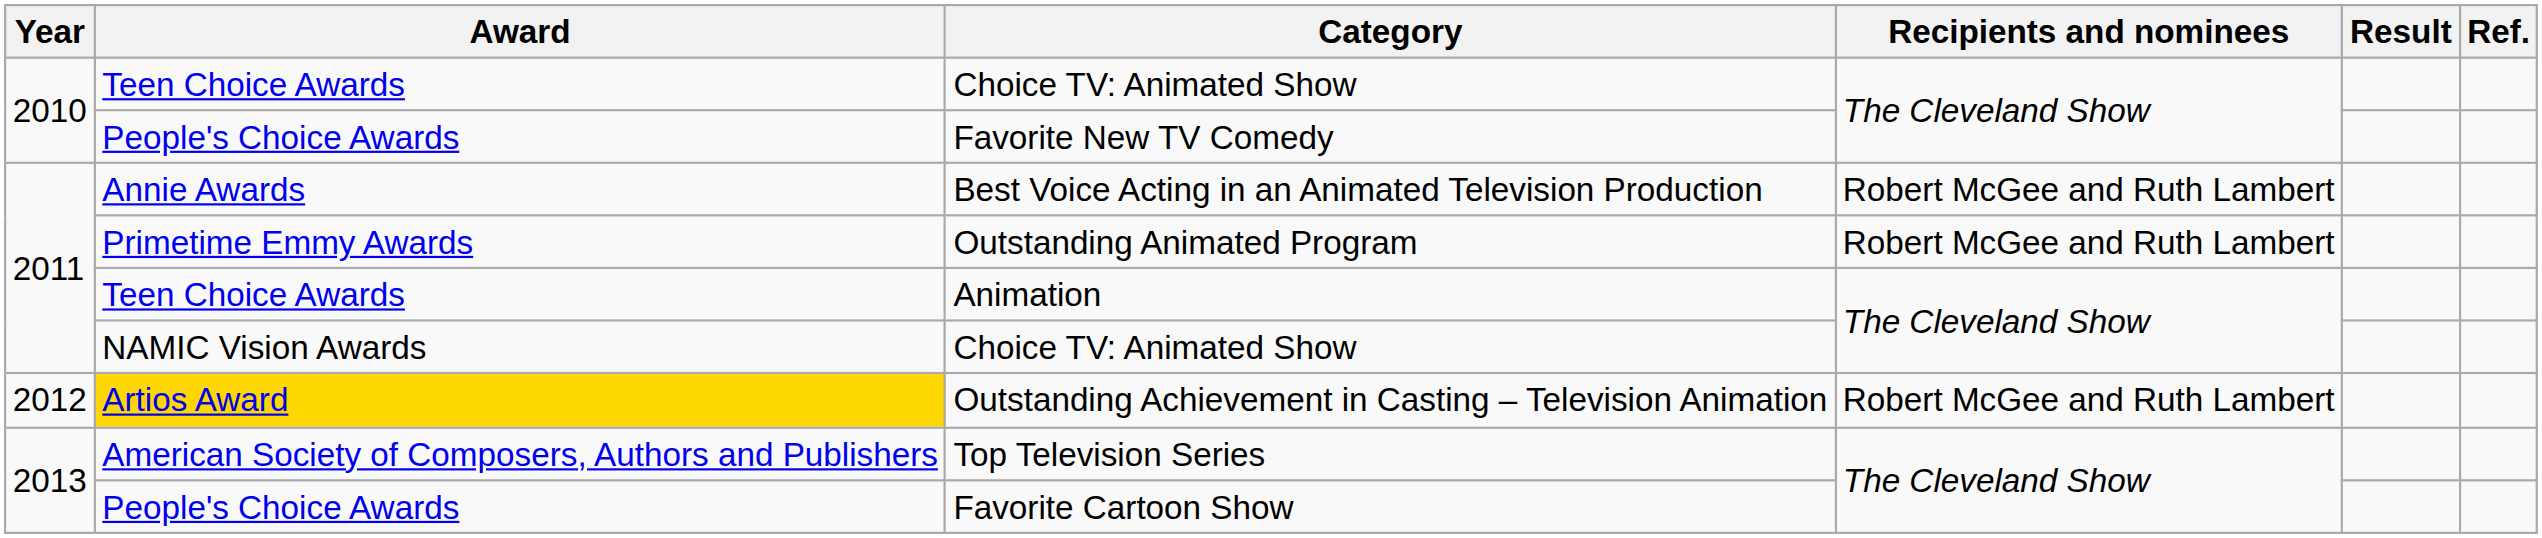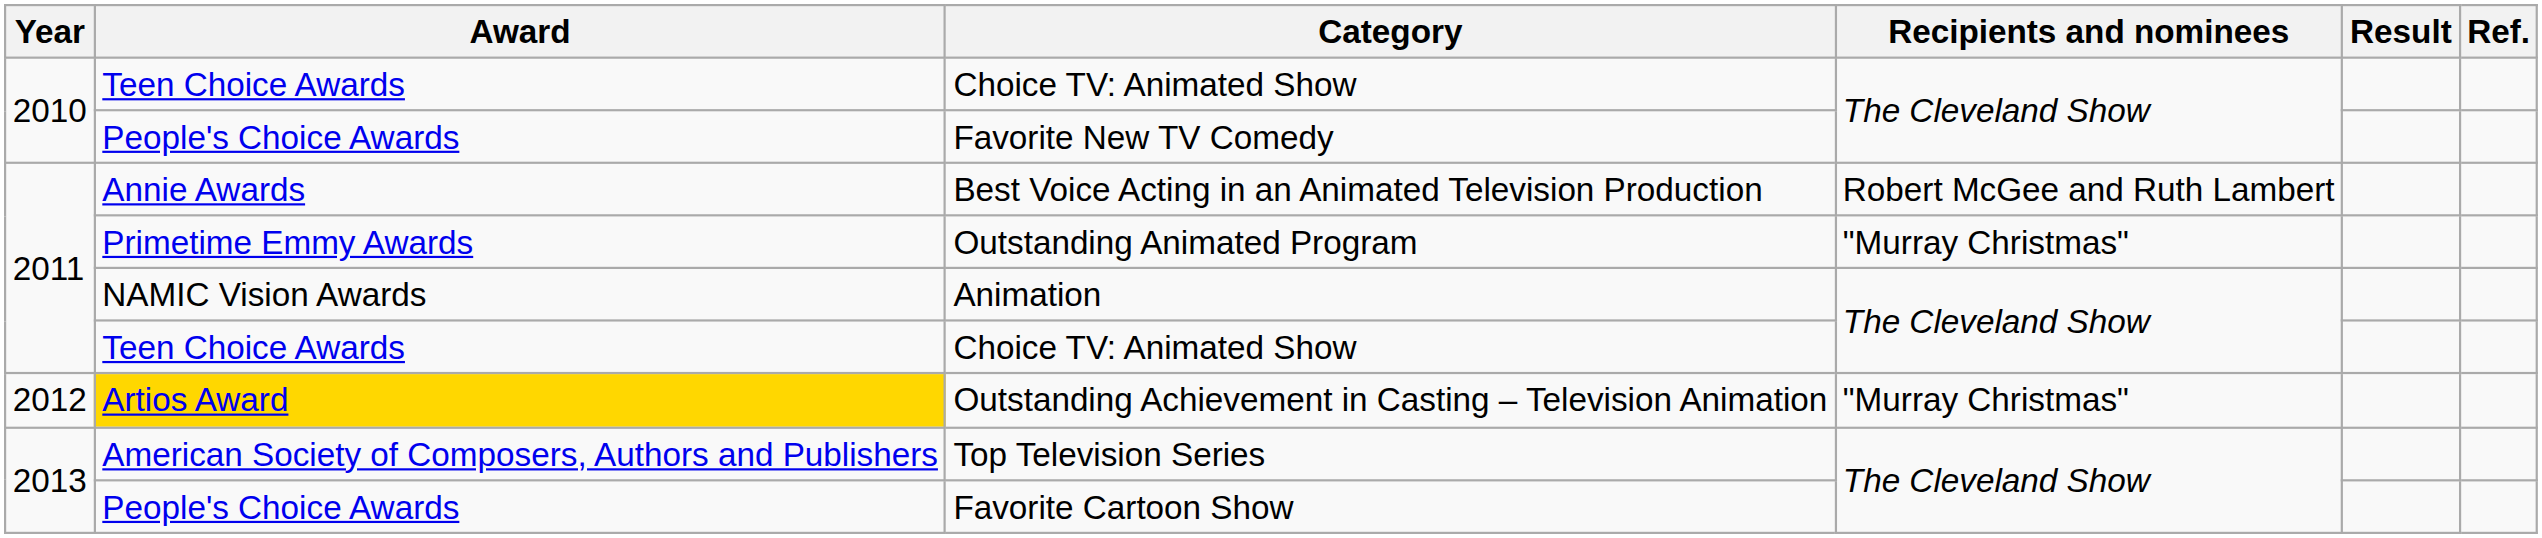Outstanding Animated Program | Recipients and nominees: Robert McGee and Ruth Lambert -> "Murray Christmas"
Animation | Award: Teen Choice Awards -> NAMIC Vision Awards
2011 / Choice TV: Animated Show | Award: NAMIC Vision Awards -> Teen Choice Awards
Outstanding Achievement in Casting – Television Animation | Recipients and nominees: Robert McGee and Ruth Lambert -> "Murray Christmas"
